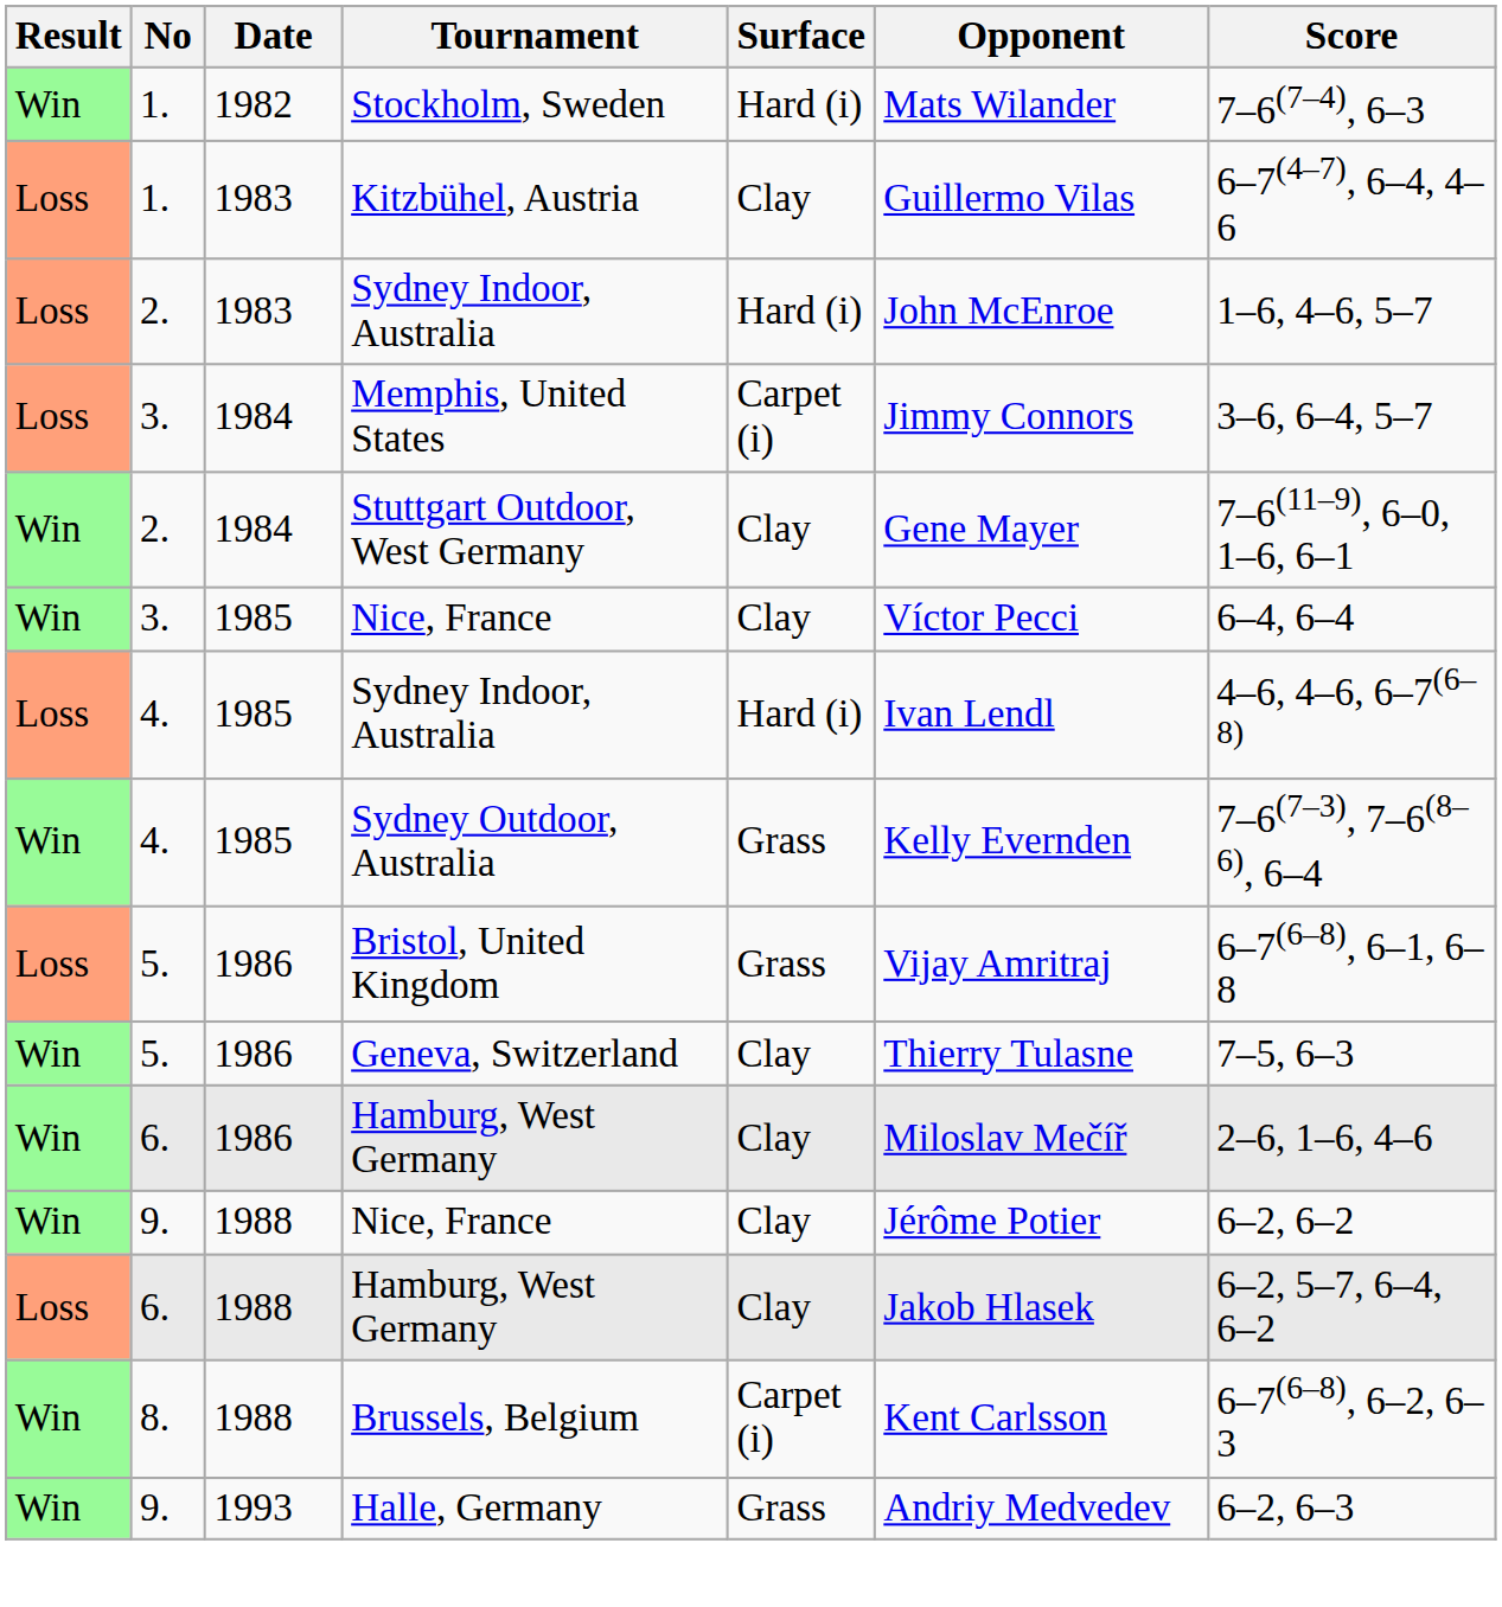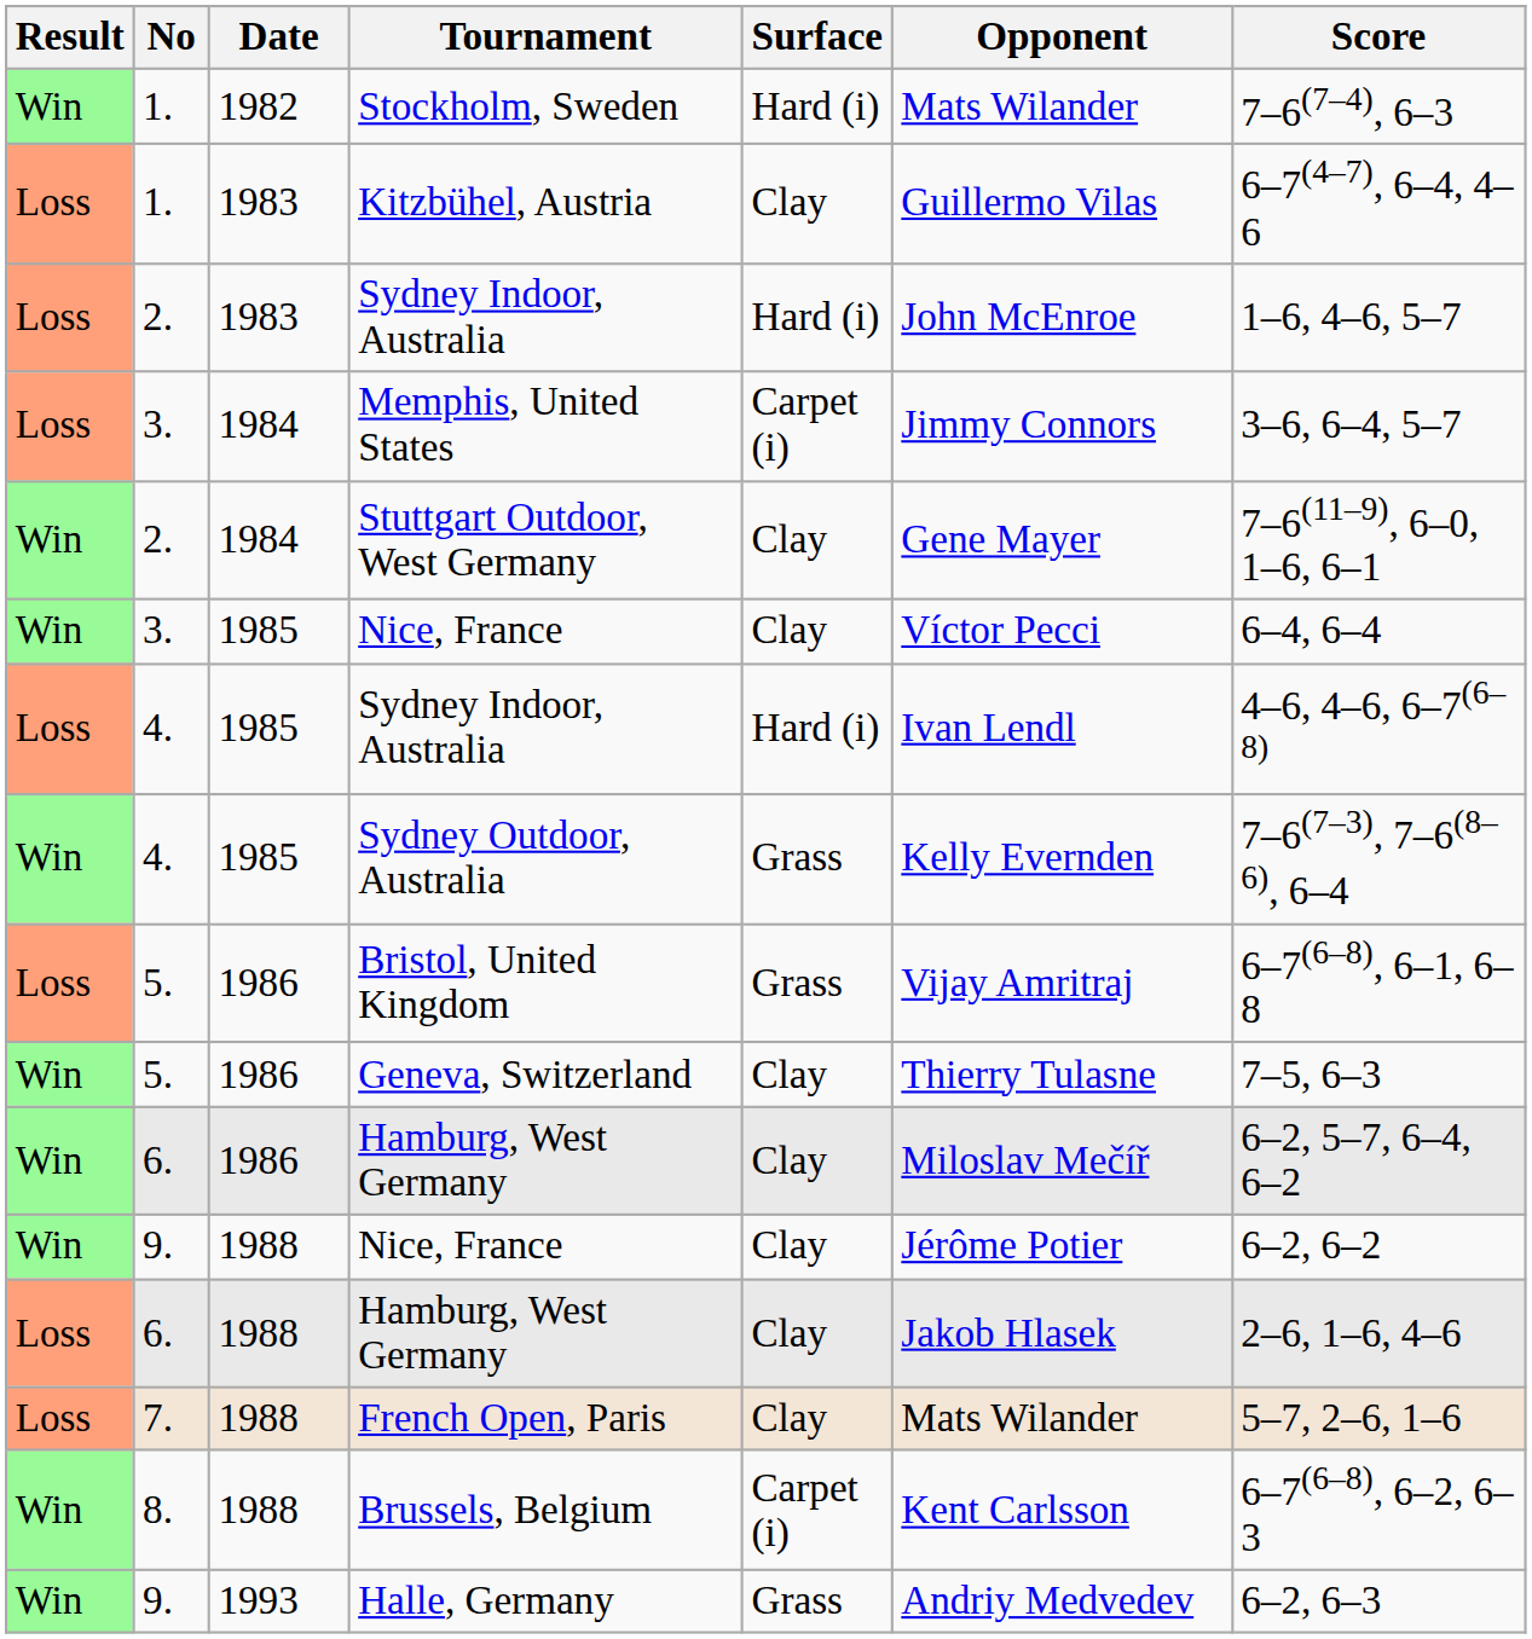1986 / Hamburg, West Germany | Score: 2–6, 1–6, 4–6 -> 6–2, 5–7, 6–4, 6–2
1988 / Hamburg, West Germany | Score: 6–2, 5–7, 6–4, 6–2 -> 2–6, 1–6, 4–6
+ row: Loss | 7. | 1988 | French Open, Paris | Clay | Mats Wilander | 5–7, 2–6, 1–6
